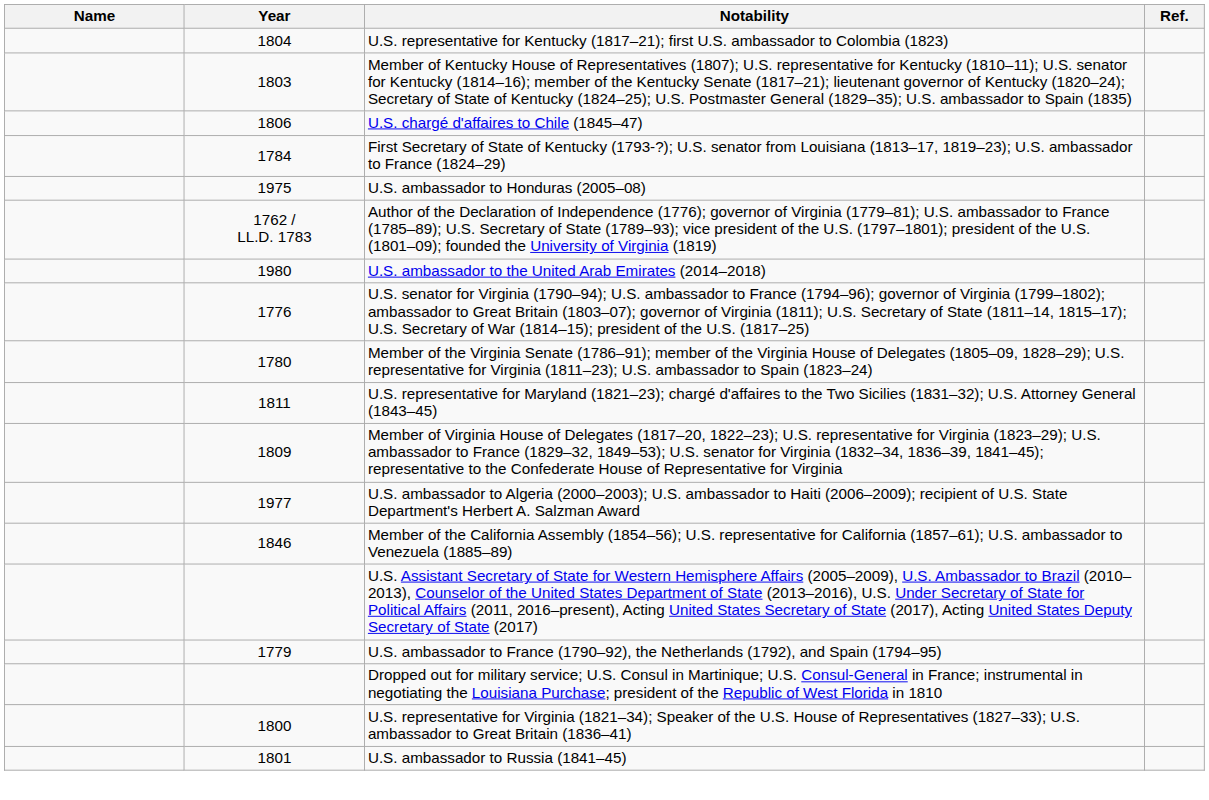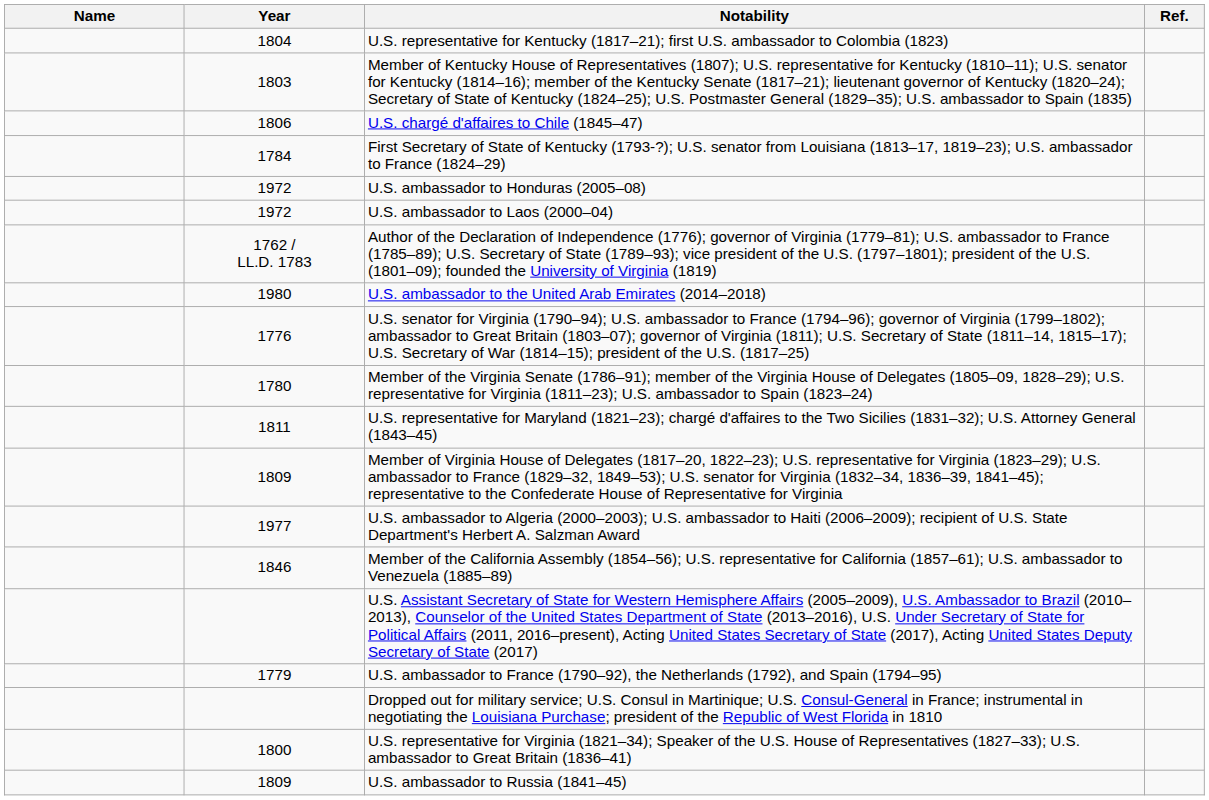U.S. ambassador to Honduras (2005–08) | Year: 1975 -> 1972
+ row: 1972 | U.S. ambassador to Laos (2000–04)
U.S. ambassador to Russia (1841–45) | Year: 1801 -> 1809
